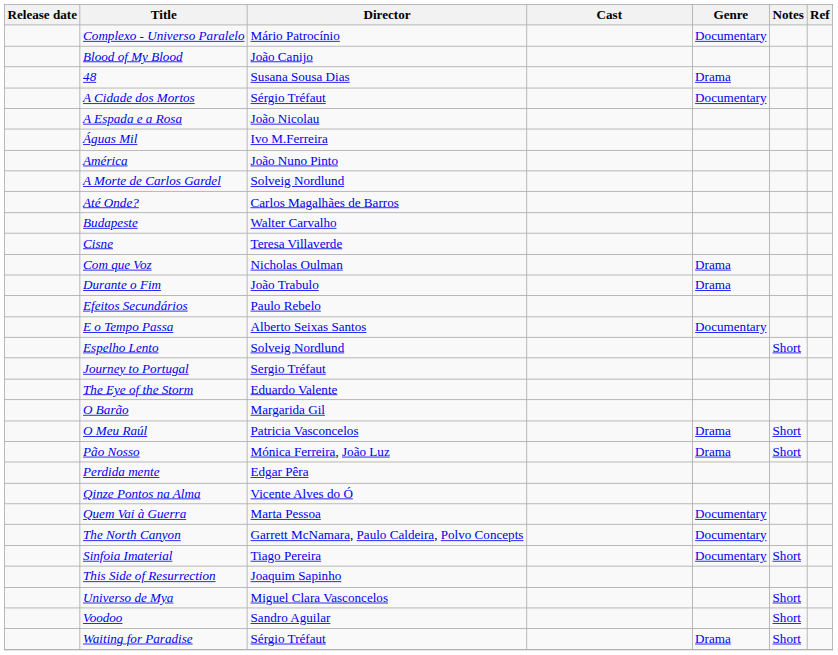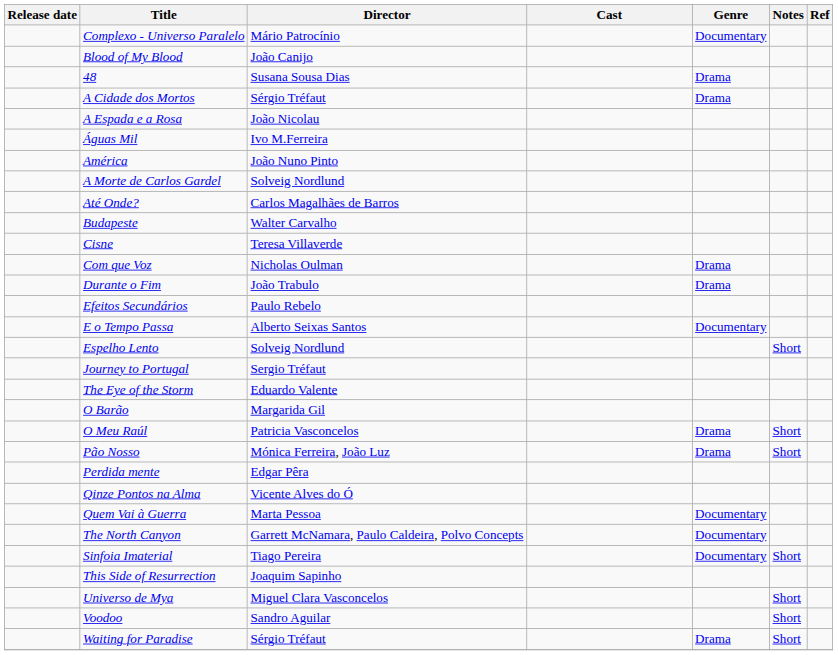A Cidade dos Mortos | Genre: Documentary -> Drama
